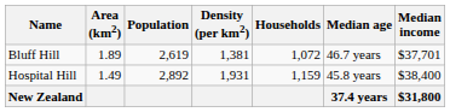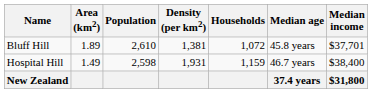Bluff Hill | Population: 2,619 -> 2,610
Bluff Hill | Median age: 46.7 years -> 45.8 years
Hospital Hill | Population: 2,892 -> 2,598
Hospital Hill | Median age: 45.8 years -> 46.7 years
